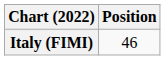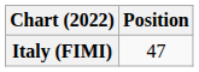Italy (FIMI) | Position: 46 -> 47
